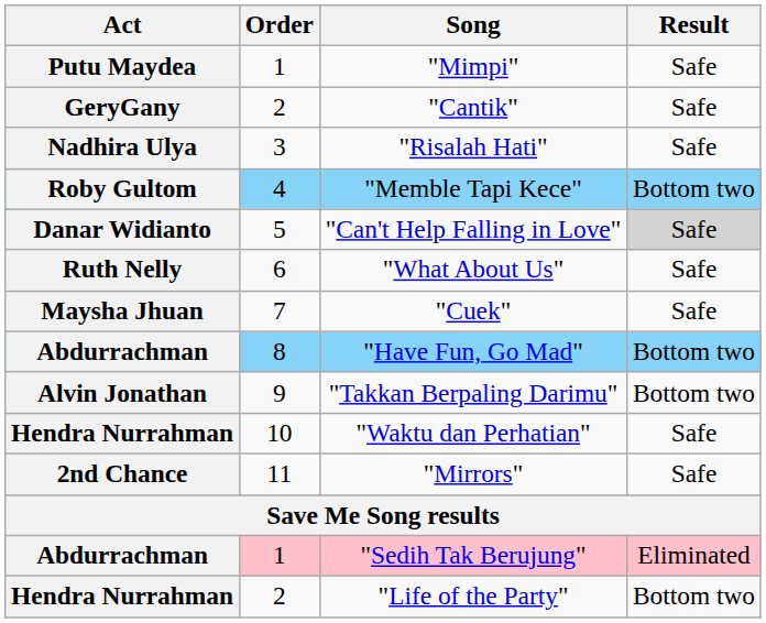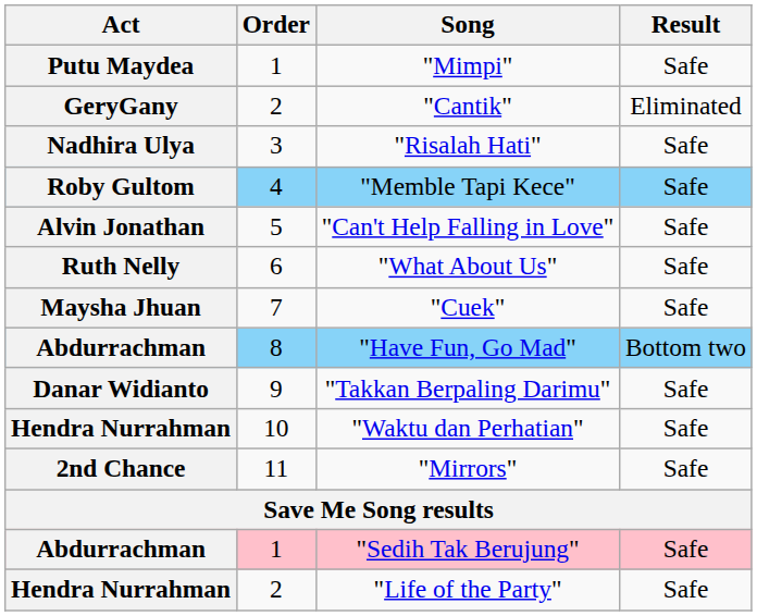"Cantik" | Result: Safe -> Eliminated
"Memble Tapi Kece" | Result: Bottom two -> Safe
"Can't Help Falling in Love" | Act: Danar Widianto -> Alvin Jonathan
"Can't Help Falling in Love" | Result: lightgrey background -> no background
"Takkan Berpaling Darimu" | Act: Alvin Jonathan -> Danar Widianto
"Takkan Berpaling Darimu" | Result: Bottom two -> Safe
"Sedih Tak Berujung" | Result: Eliminated -> Safe
"Life of the Party" | Result: Bottom two -> Safe
